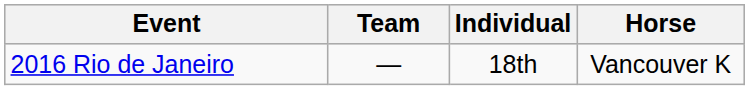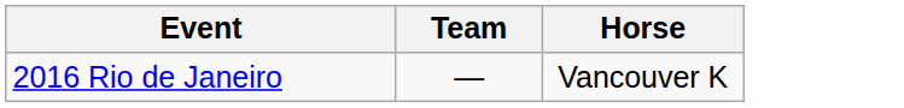- column: Individual | 18th
